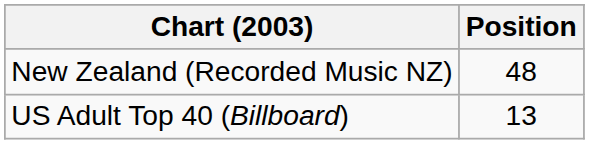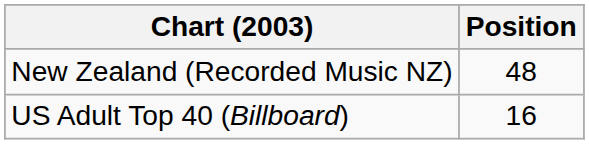US Adult Top 40 (Billboard) | Position: 13 -> 16
